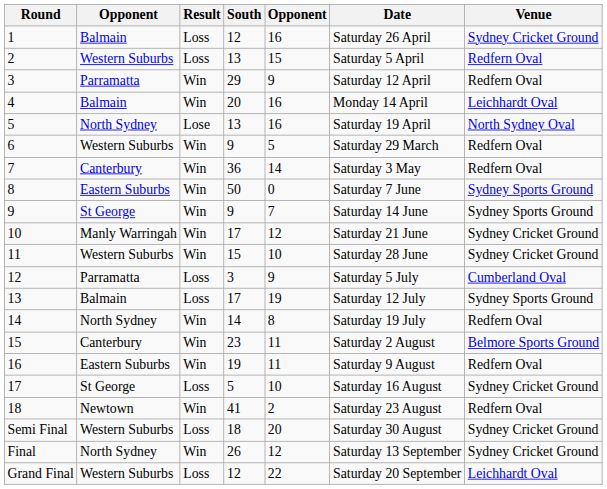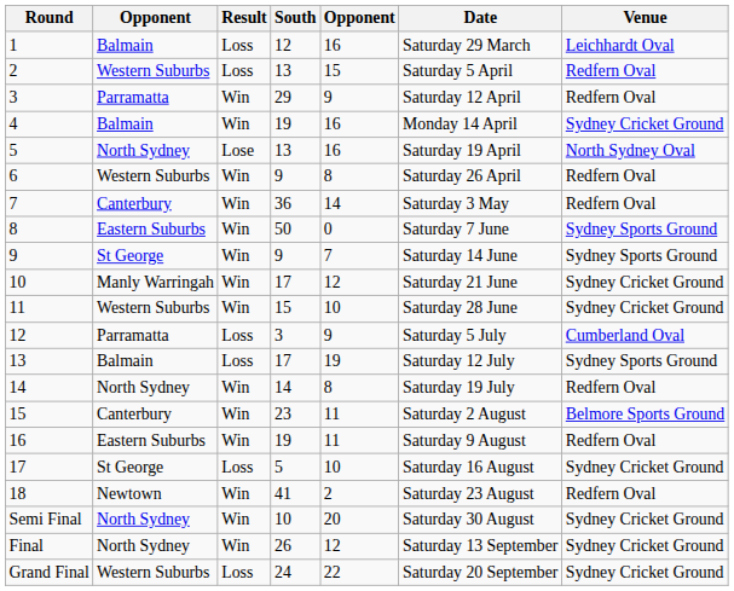1 | Date: Saturday 26 April -> Saturday 29 March
1 | Venue: Sydney Cricket Ground -> Leichhardt Oval
4 | South: 20 -> 19
4 | Venue: Leichhardt Oval -> Sydney Cricket Ground
6 | column 5: 5 -> 8
6 | Date: Saturday 29 March -> Saturday 26 April
Semi Final | column 2: Western Suburbs -> North Sydney
Semi Final | Result: Loss -> Win
Semi Final | South: 18 -> 10
Grand Final | South: 12 -> 24
Grand Final | Venue: Leichhardt Oval -> Sydney Cricket Ground
